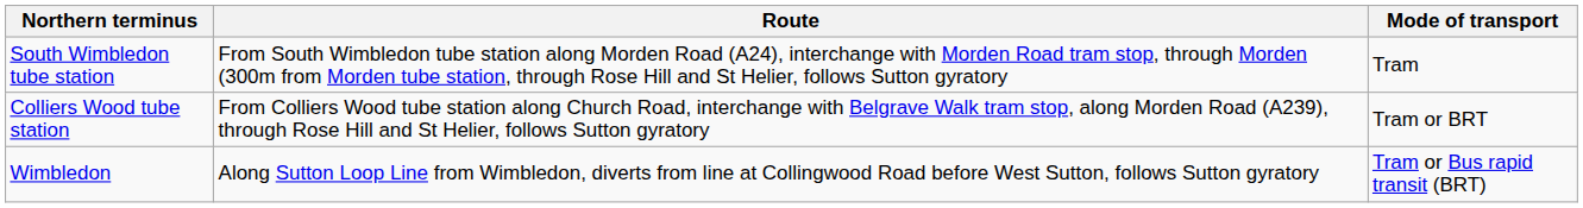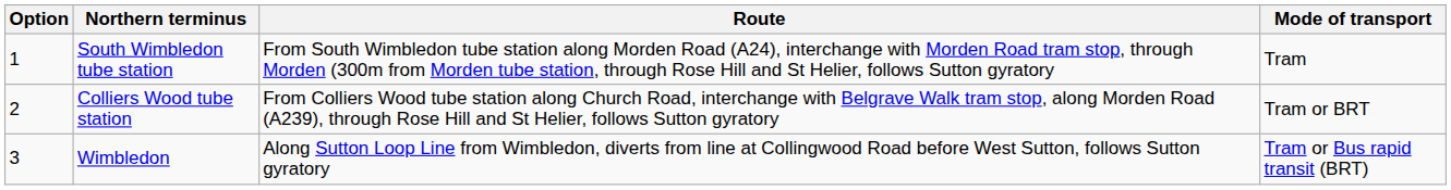+ column: Option | 1 | 2 | 3
